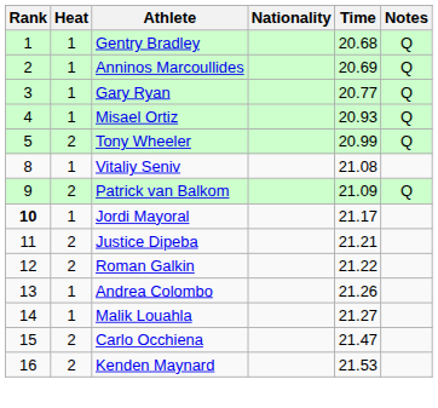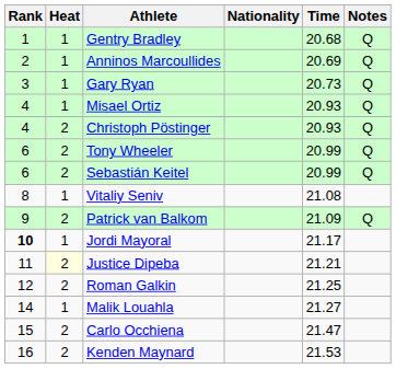Gary Ryan | Time: 20.77 -> 20.73
+ row: 4 | 2 | Christoph Pöstinger | 20.93 | Q
Tony Wheeler | Rank: 5 -> 6
+ row: 6 | 2 | Sebastián Keitel | 20.99 | Q
Justice Dipeba | Heat: no background -> lightyellow background
Roman Galkin | Time: 21.22 -> 21.25
- row: 13 | 1 | Andrea Colombo | 21.26
